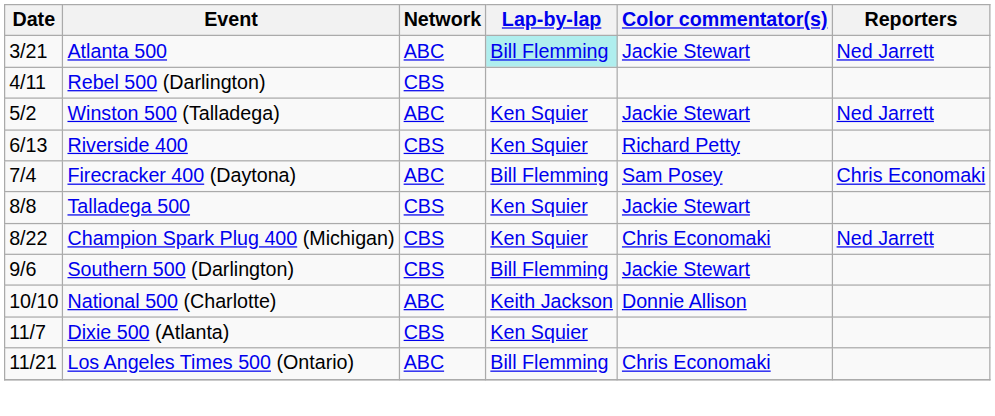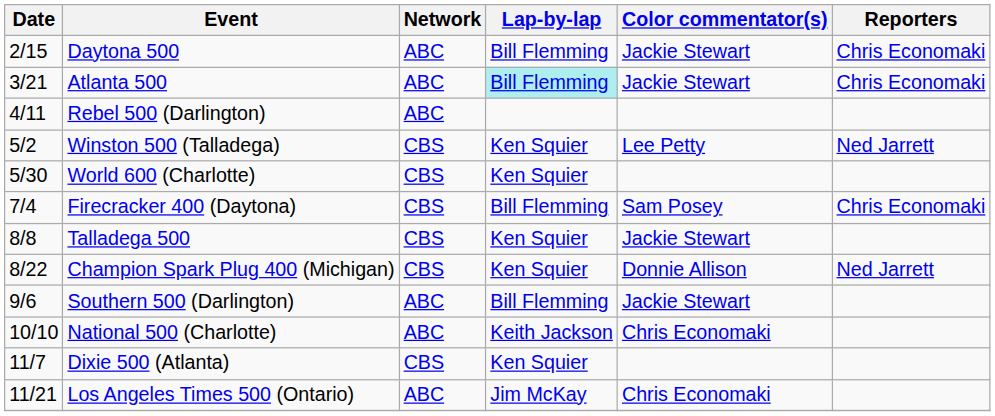+ row: 2/15 | Daytona 500 | ABC | Bill Flemming | Jackie Stewart | Chris Economaki
Atlanta 500 | Reporters: Ned Jarrett -> Chris Economaki
Rebel 500 (Darlington) | Network: CBS -> ABC
Winston 500 (Talladega) | Network: ABC -> CBS
Winston 500 (Talladega) | Color commentator(s): Jackie Stewart -> Lee Petty
+ row: 5/30 | World 600 (Charlotte) | CBS | Ken Squier
- row: 6/13 | Riverside 400 | CBS | Ken Squier | Richard Petty
Firecracker 400 (Daytona) | Network: ABC -> CBS
Champion Spark Plug 400 (Michigan) | Color commentator(s): Chris Economaki -> Donnie Allison
Southern 500 (Darlington) | Network: CBS -> ABC
National 500 (Charlotte) | Color commentator(s): Donnie Allison -> Chris Economaki
Los Angeles Times 500 (Ontario) | Lap-by-lap: Bill Flemming -> Jim McKay
